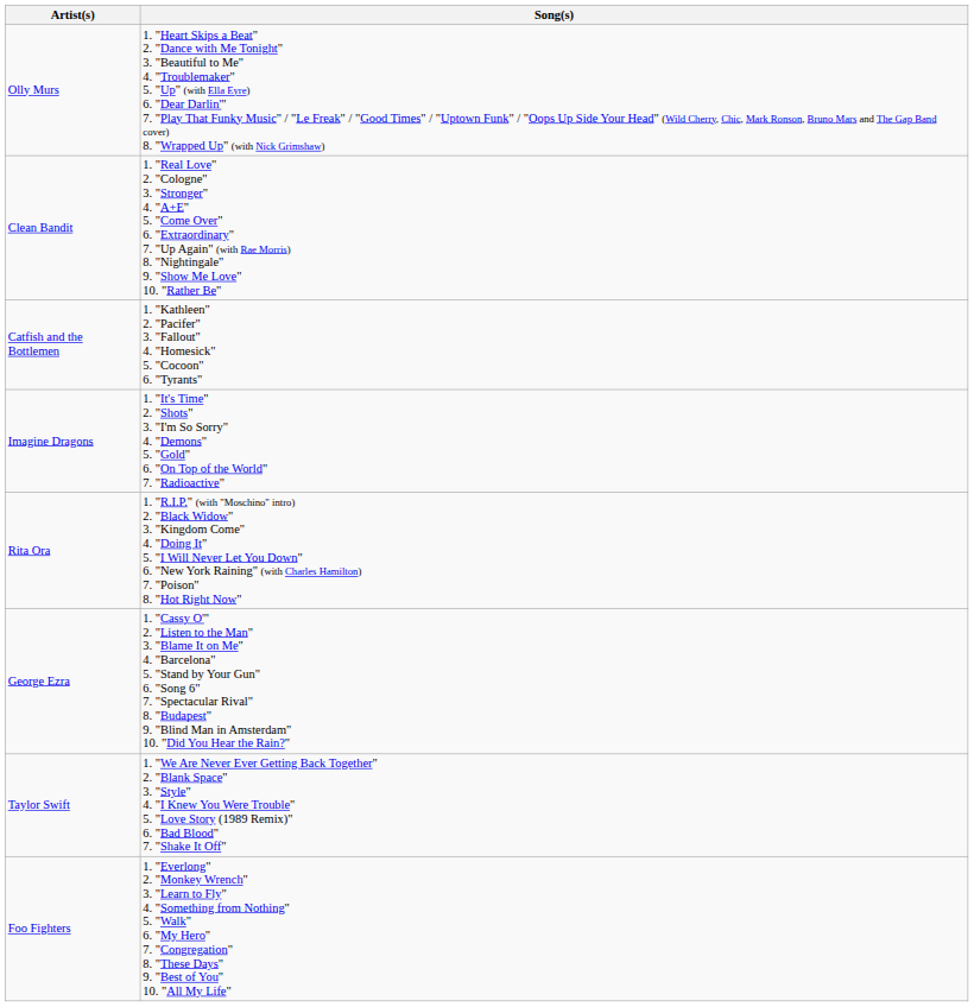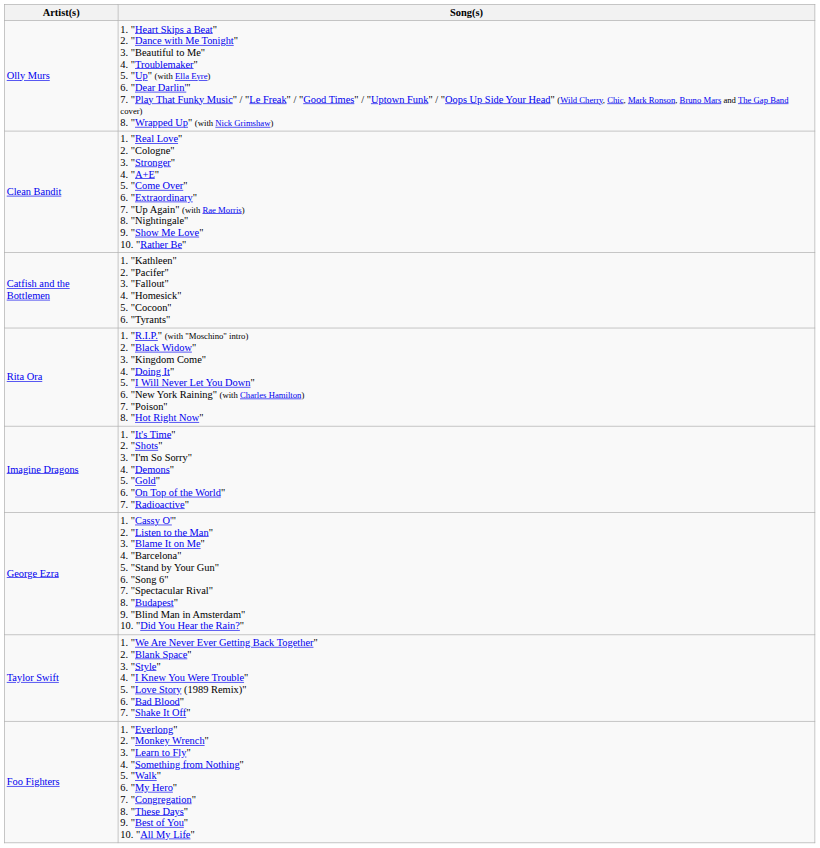rows swapped: Rita Ora <-> Imagine Dragons
